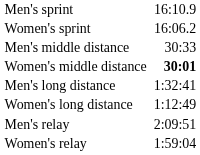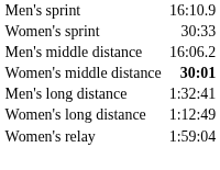Women's sprint | column 3: 16:06.2 -> 30:33
Men's middle distance | column 3: 30:33 -> 16:06.2
- row: Men's relay | 2:09:51
